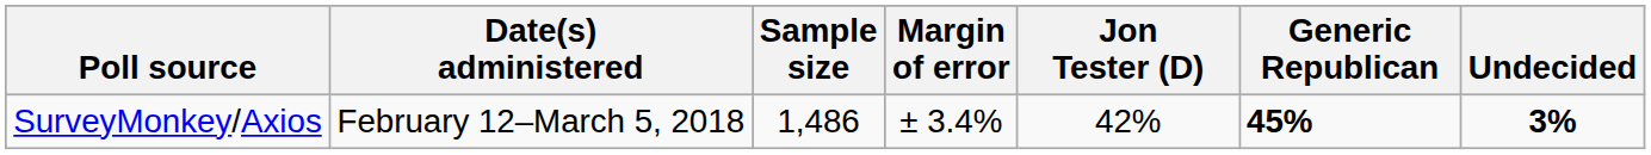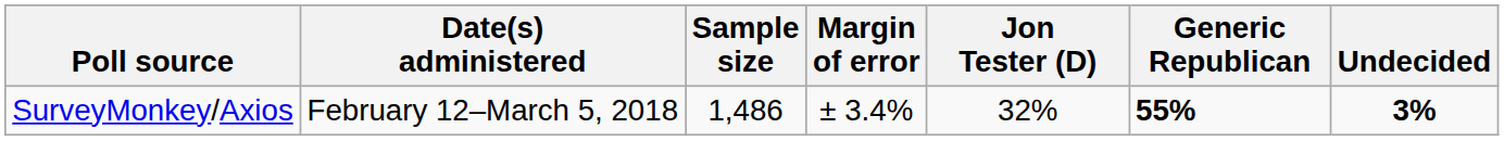SurveyMonkey/Axios | Jon Tester (D): 42% -> 32%
SurveyMonkey/Axios | Generic Republican: 45% -> 55%
